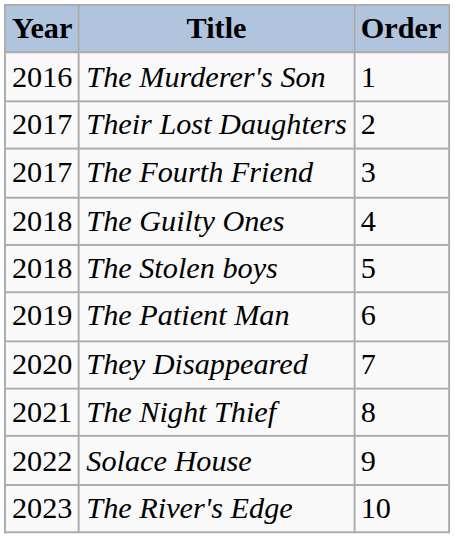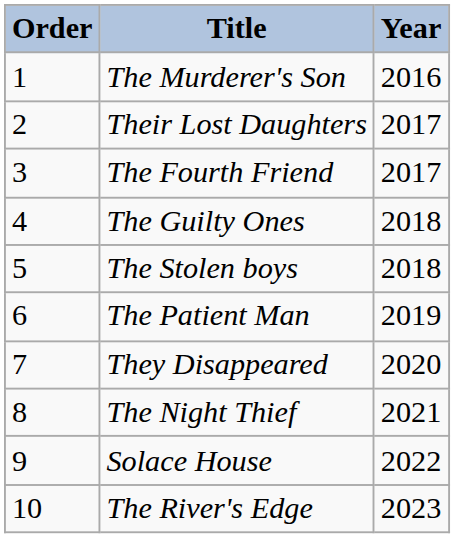columns swapped: Order <-> Year
